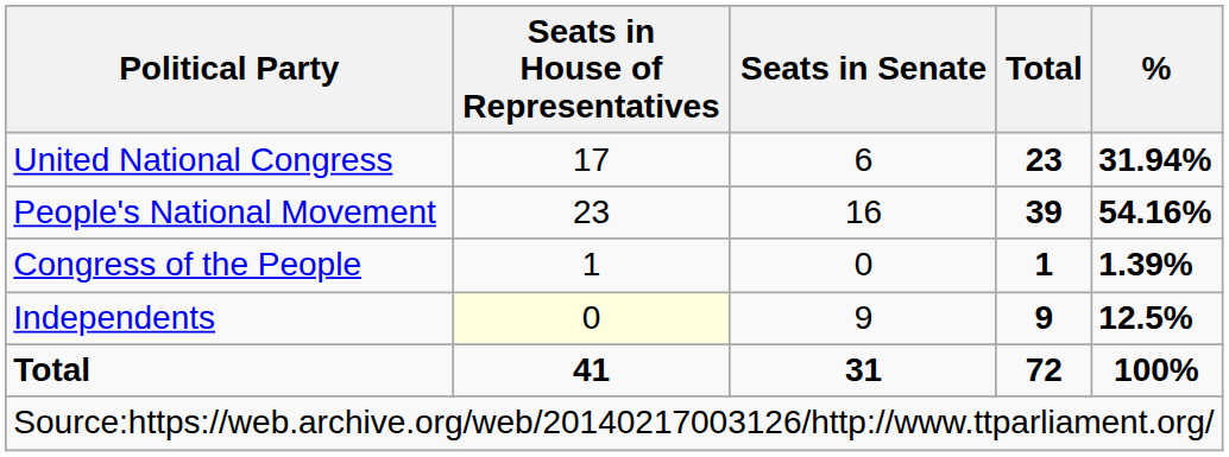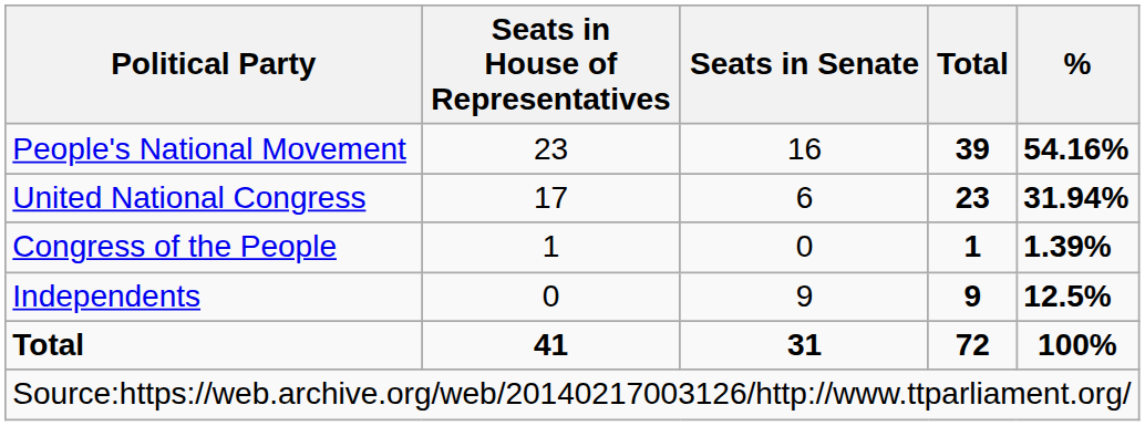rows swapped: People's National Movement <-> United National Congress
Independents | Seats in House of Representatives: lightyellow background -> no background
